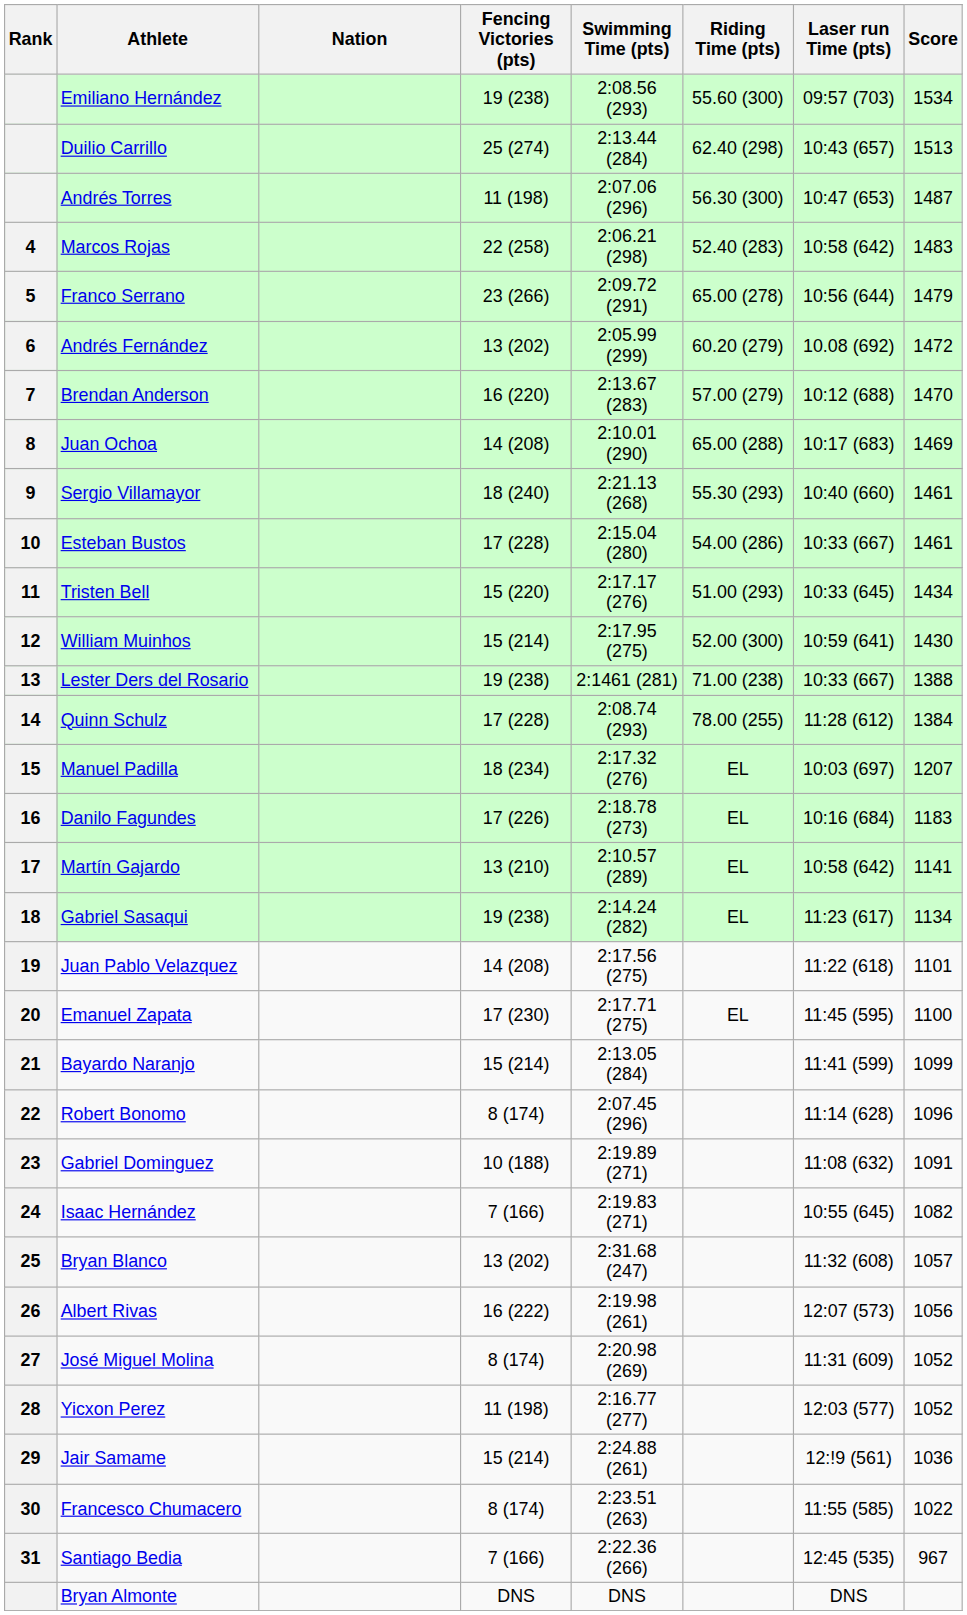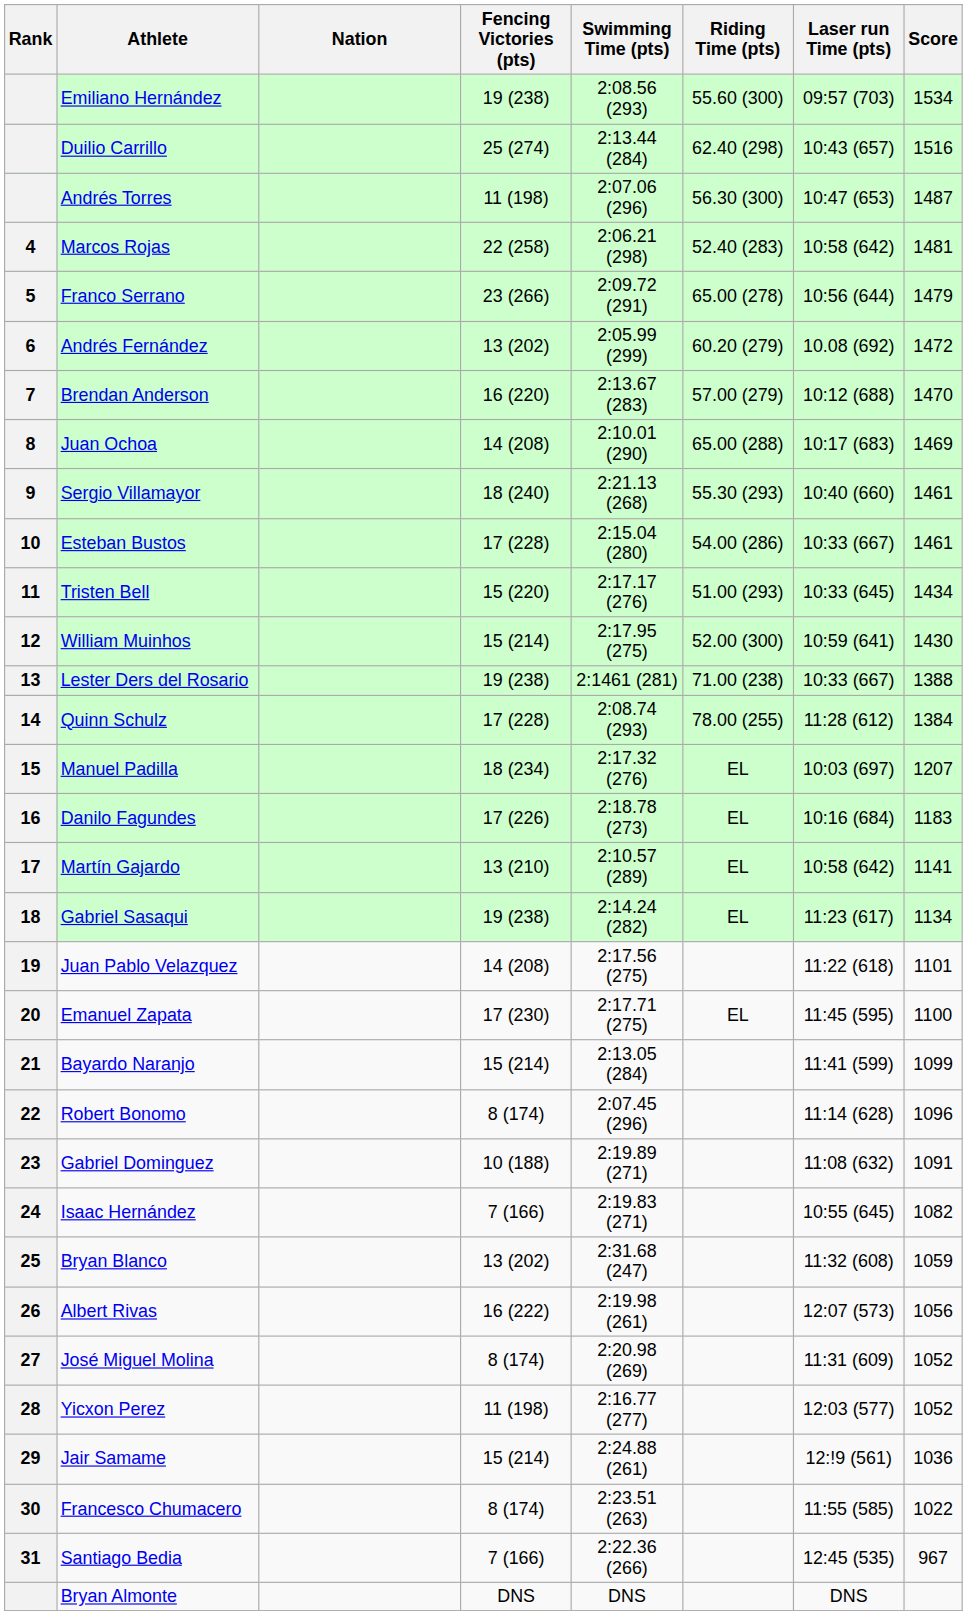Duilio Carrillo | Score: 1513 -> 1516
Marcos Rojas | Score: 1483 -> 1481
Bryan Blanco | Score: 1057 -> 1059
